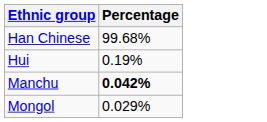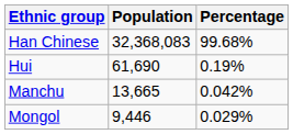+ column: Population | 32,368,083 | 61,690 | 13,665 | 9,446
Manchu | Percentage: bold -> normal
